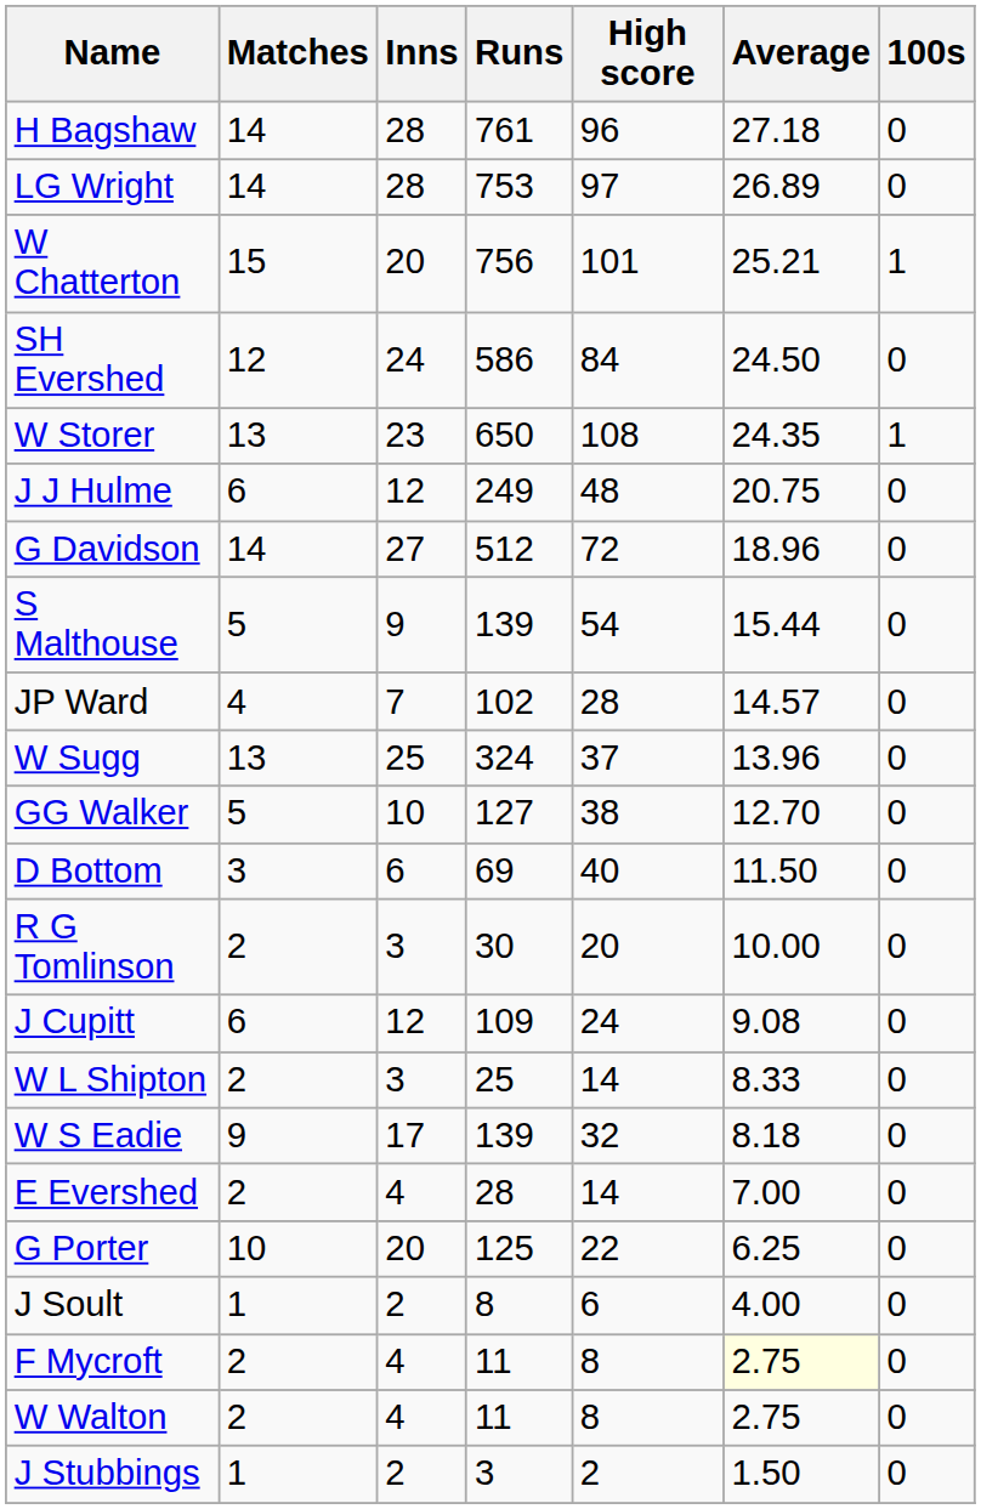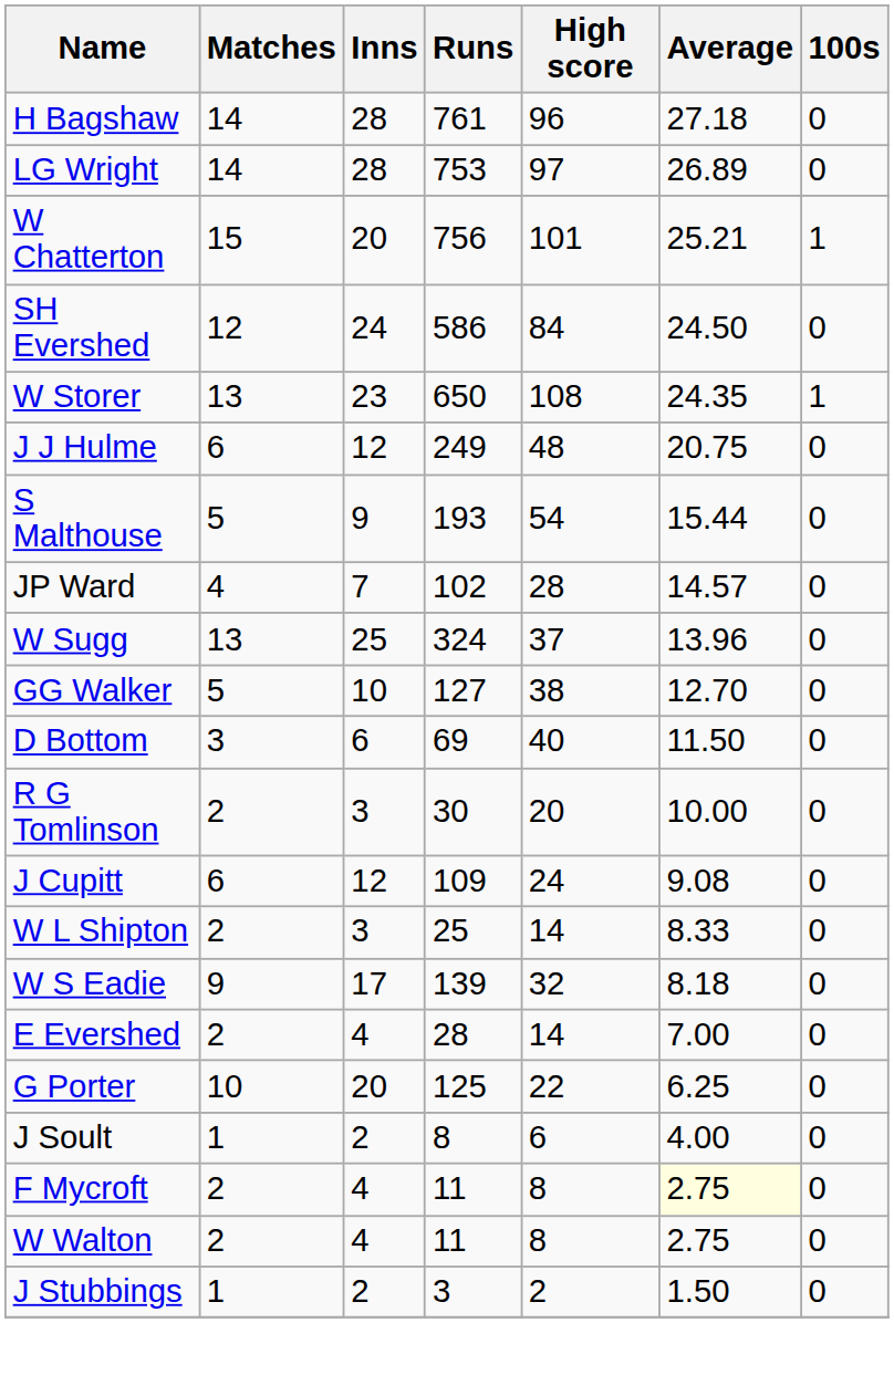- row: G Davidson | 14 | 27 | 512 | 72 | 18.96 | 0
S Malthouse | Runs: 139 -> 193
